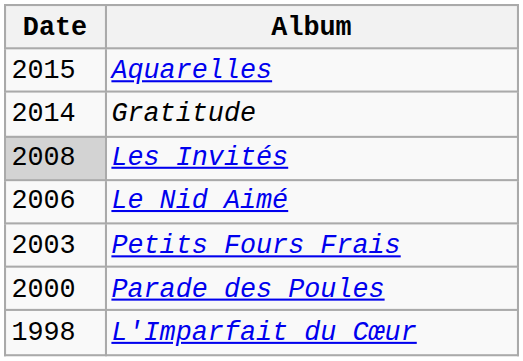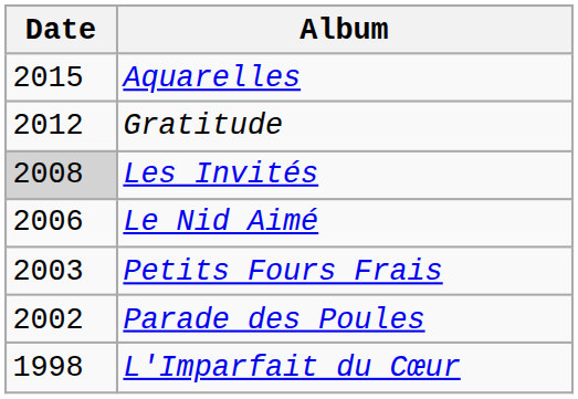Gratitude | Date: 2014 -> 2012
Parade des Poules | Date: 2000 -> 2002
